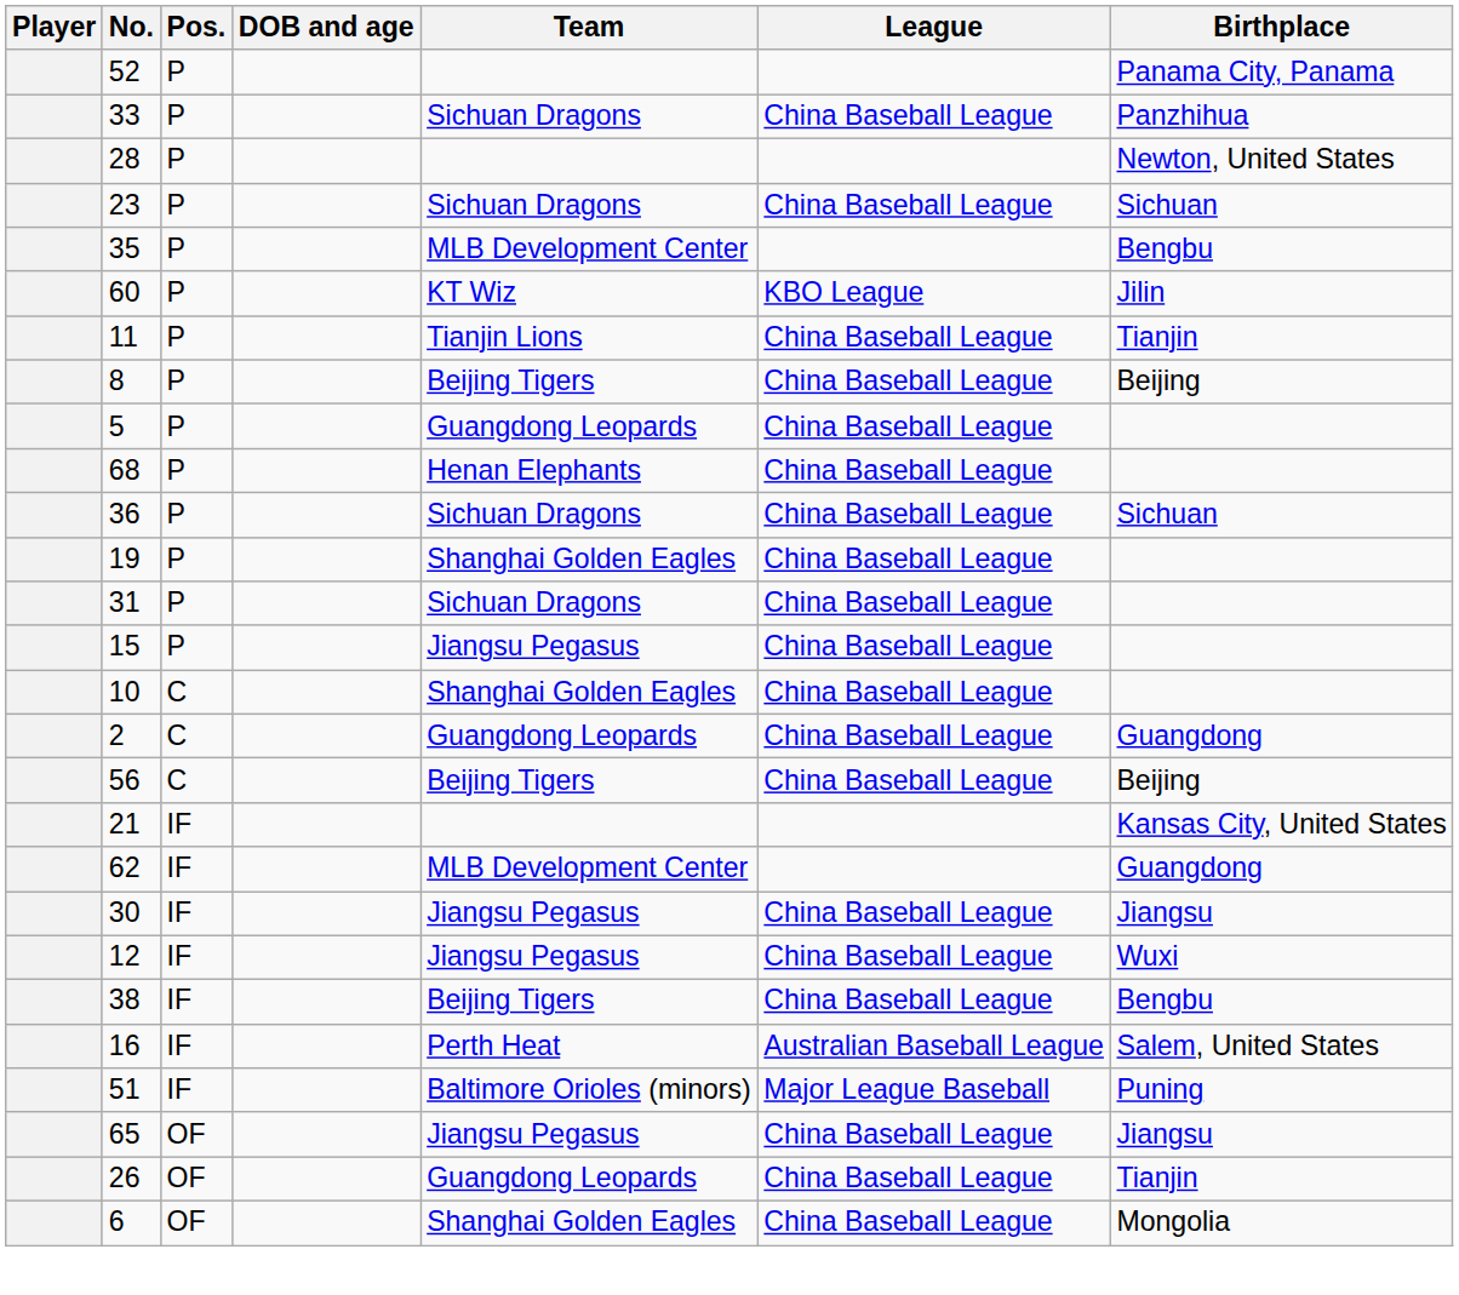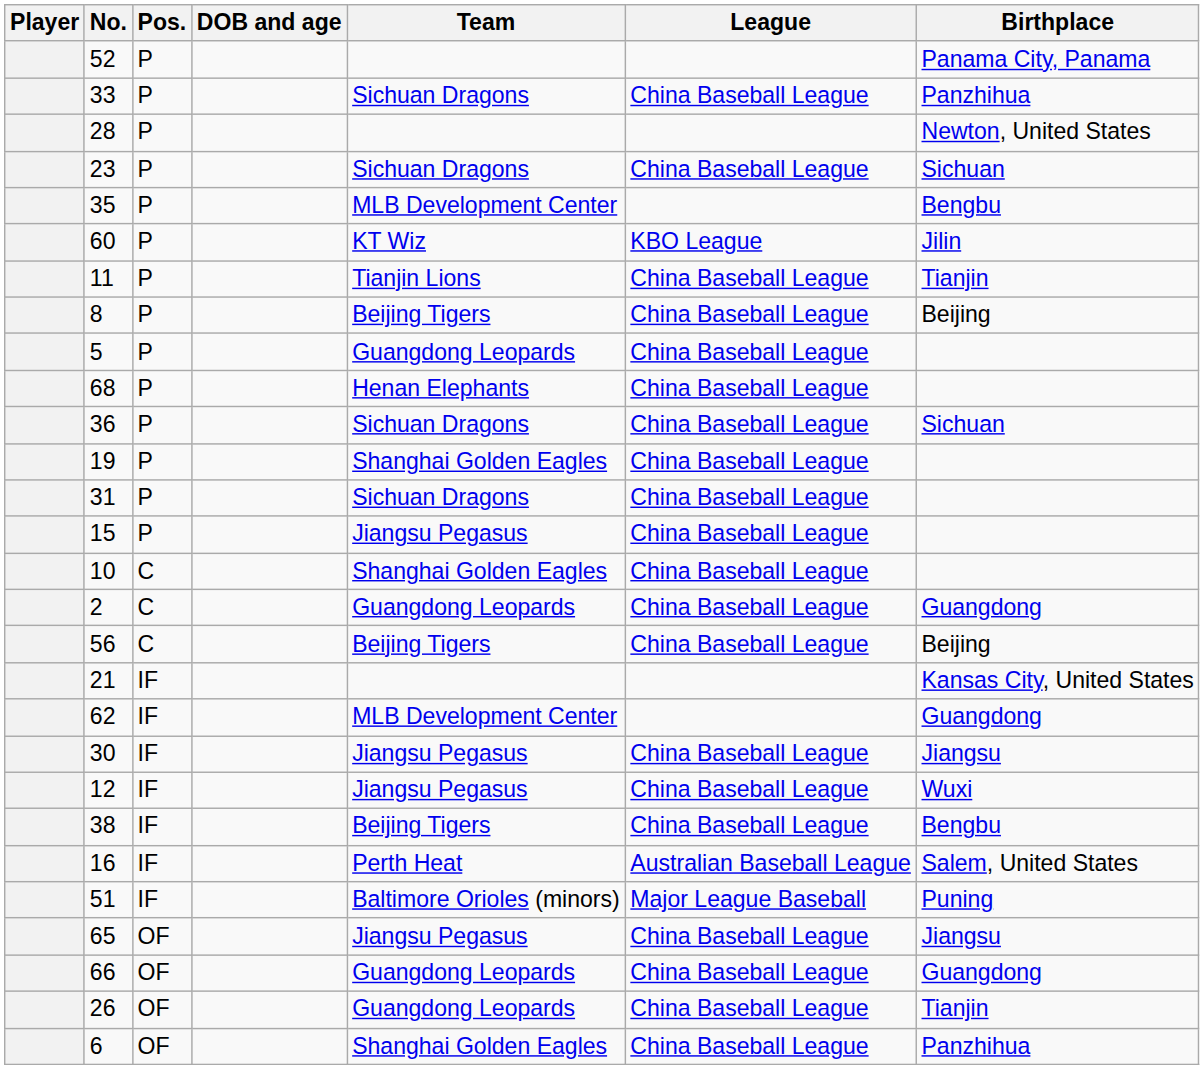+ row: 66 | OF | Guangdong Leopards | China Baseball League | Guangdong
6 | Birthplace: Mongolia -> Panzhihua
